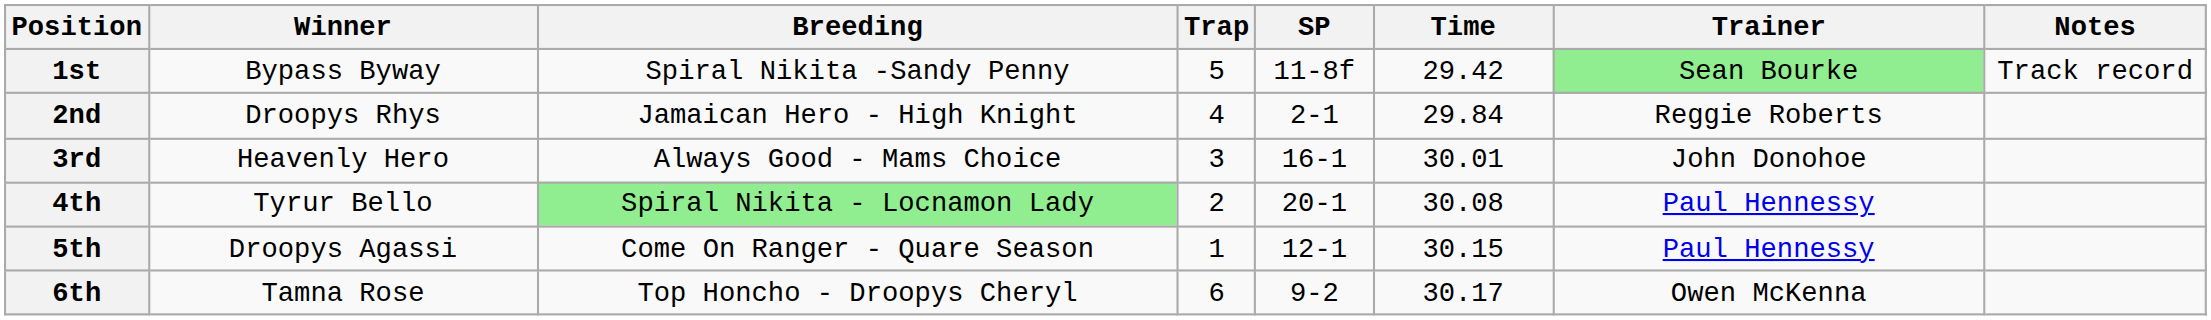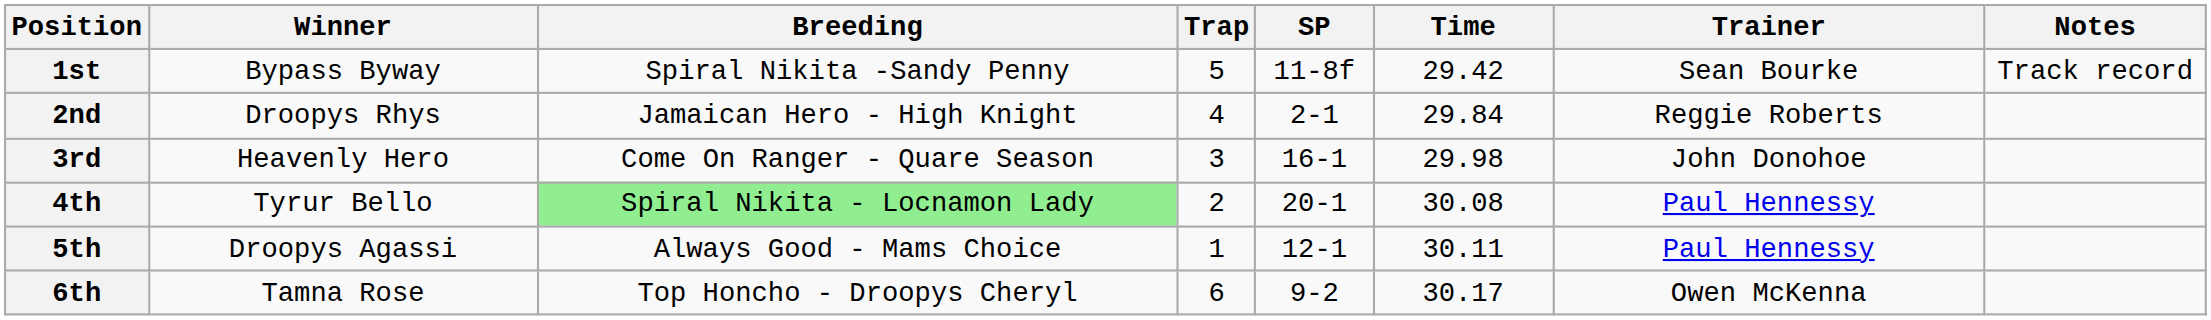1st | Trainer: lightgreen background -> no background
3rd | Breeding: Always Good - Mams Choice -> Come On Ranger - Quare Season
3rd | Time: 30.01 -> 29.98
5th | Breeding: Come On Ranger - Quare Season -> Always Good - Mams Choice
5th | Time: 30.15 -> 30.11
